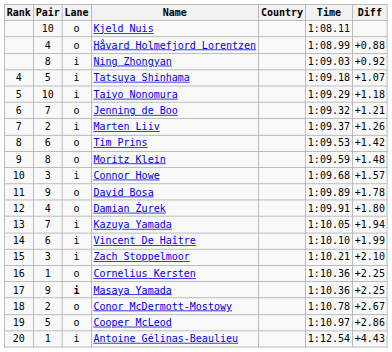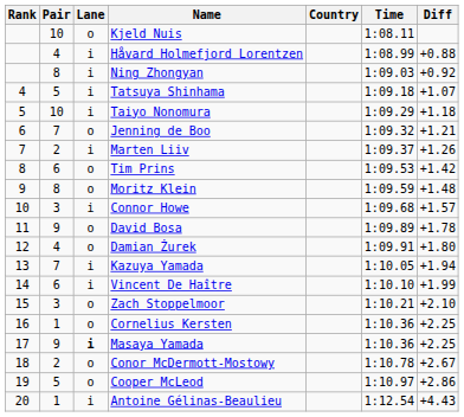Håvard Holmefjord Lorentzen | Lane: o -> i
Zach Stoppelmoor | Lane: i -> o
